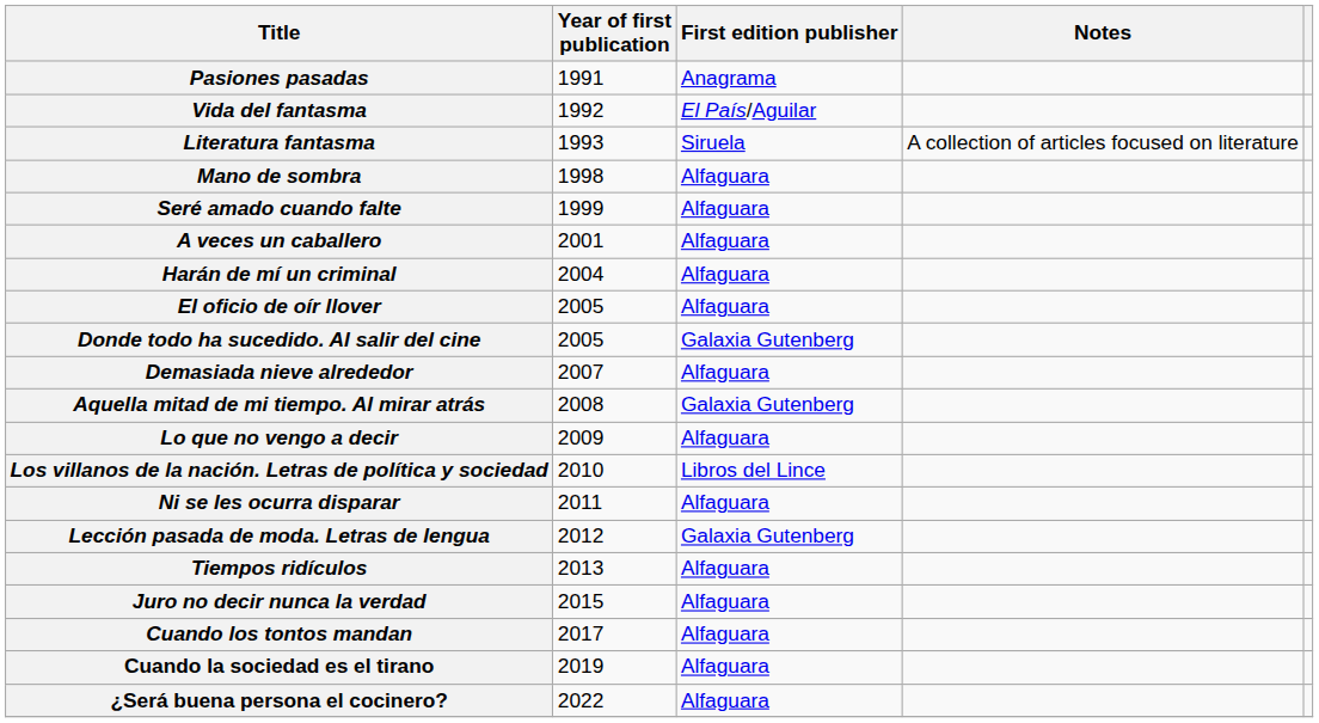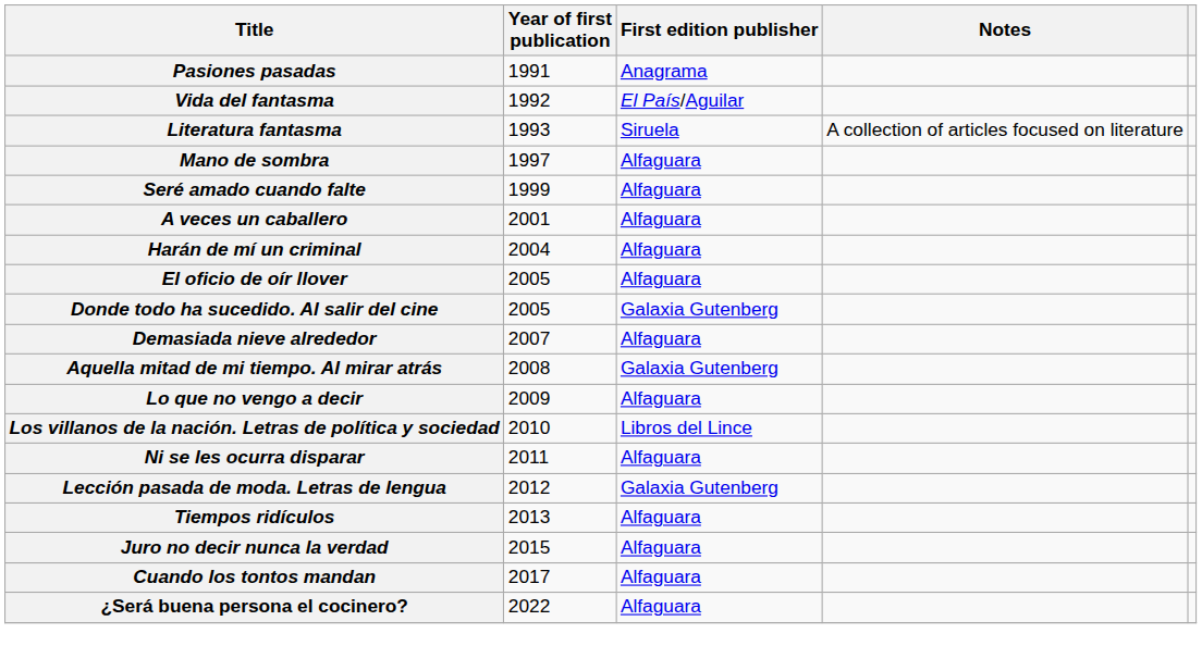Mano de sombra | Year of first publication: 1998 -> 1997
- row: Cuando la sociedad es el tirano | 2019 | Alfaguara
